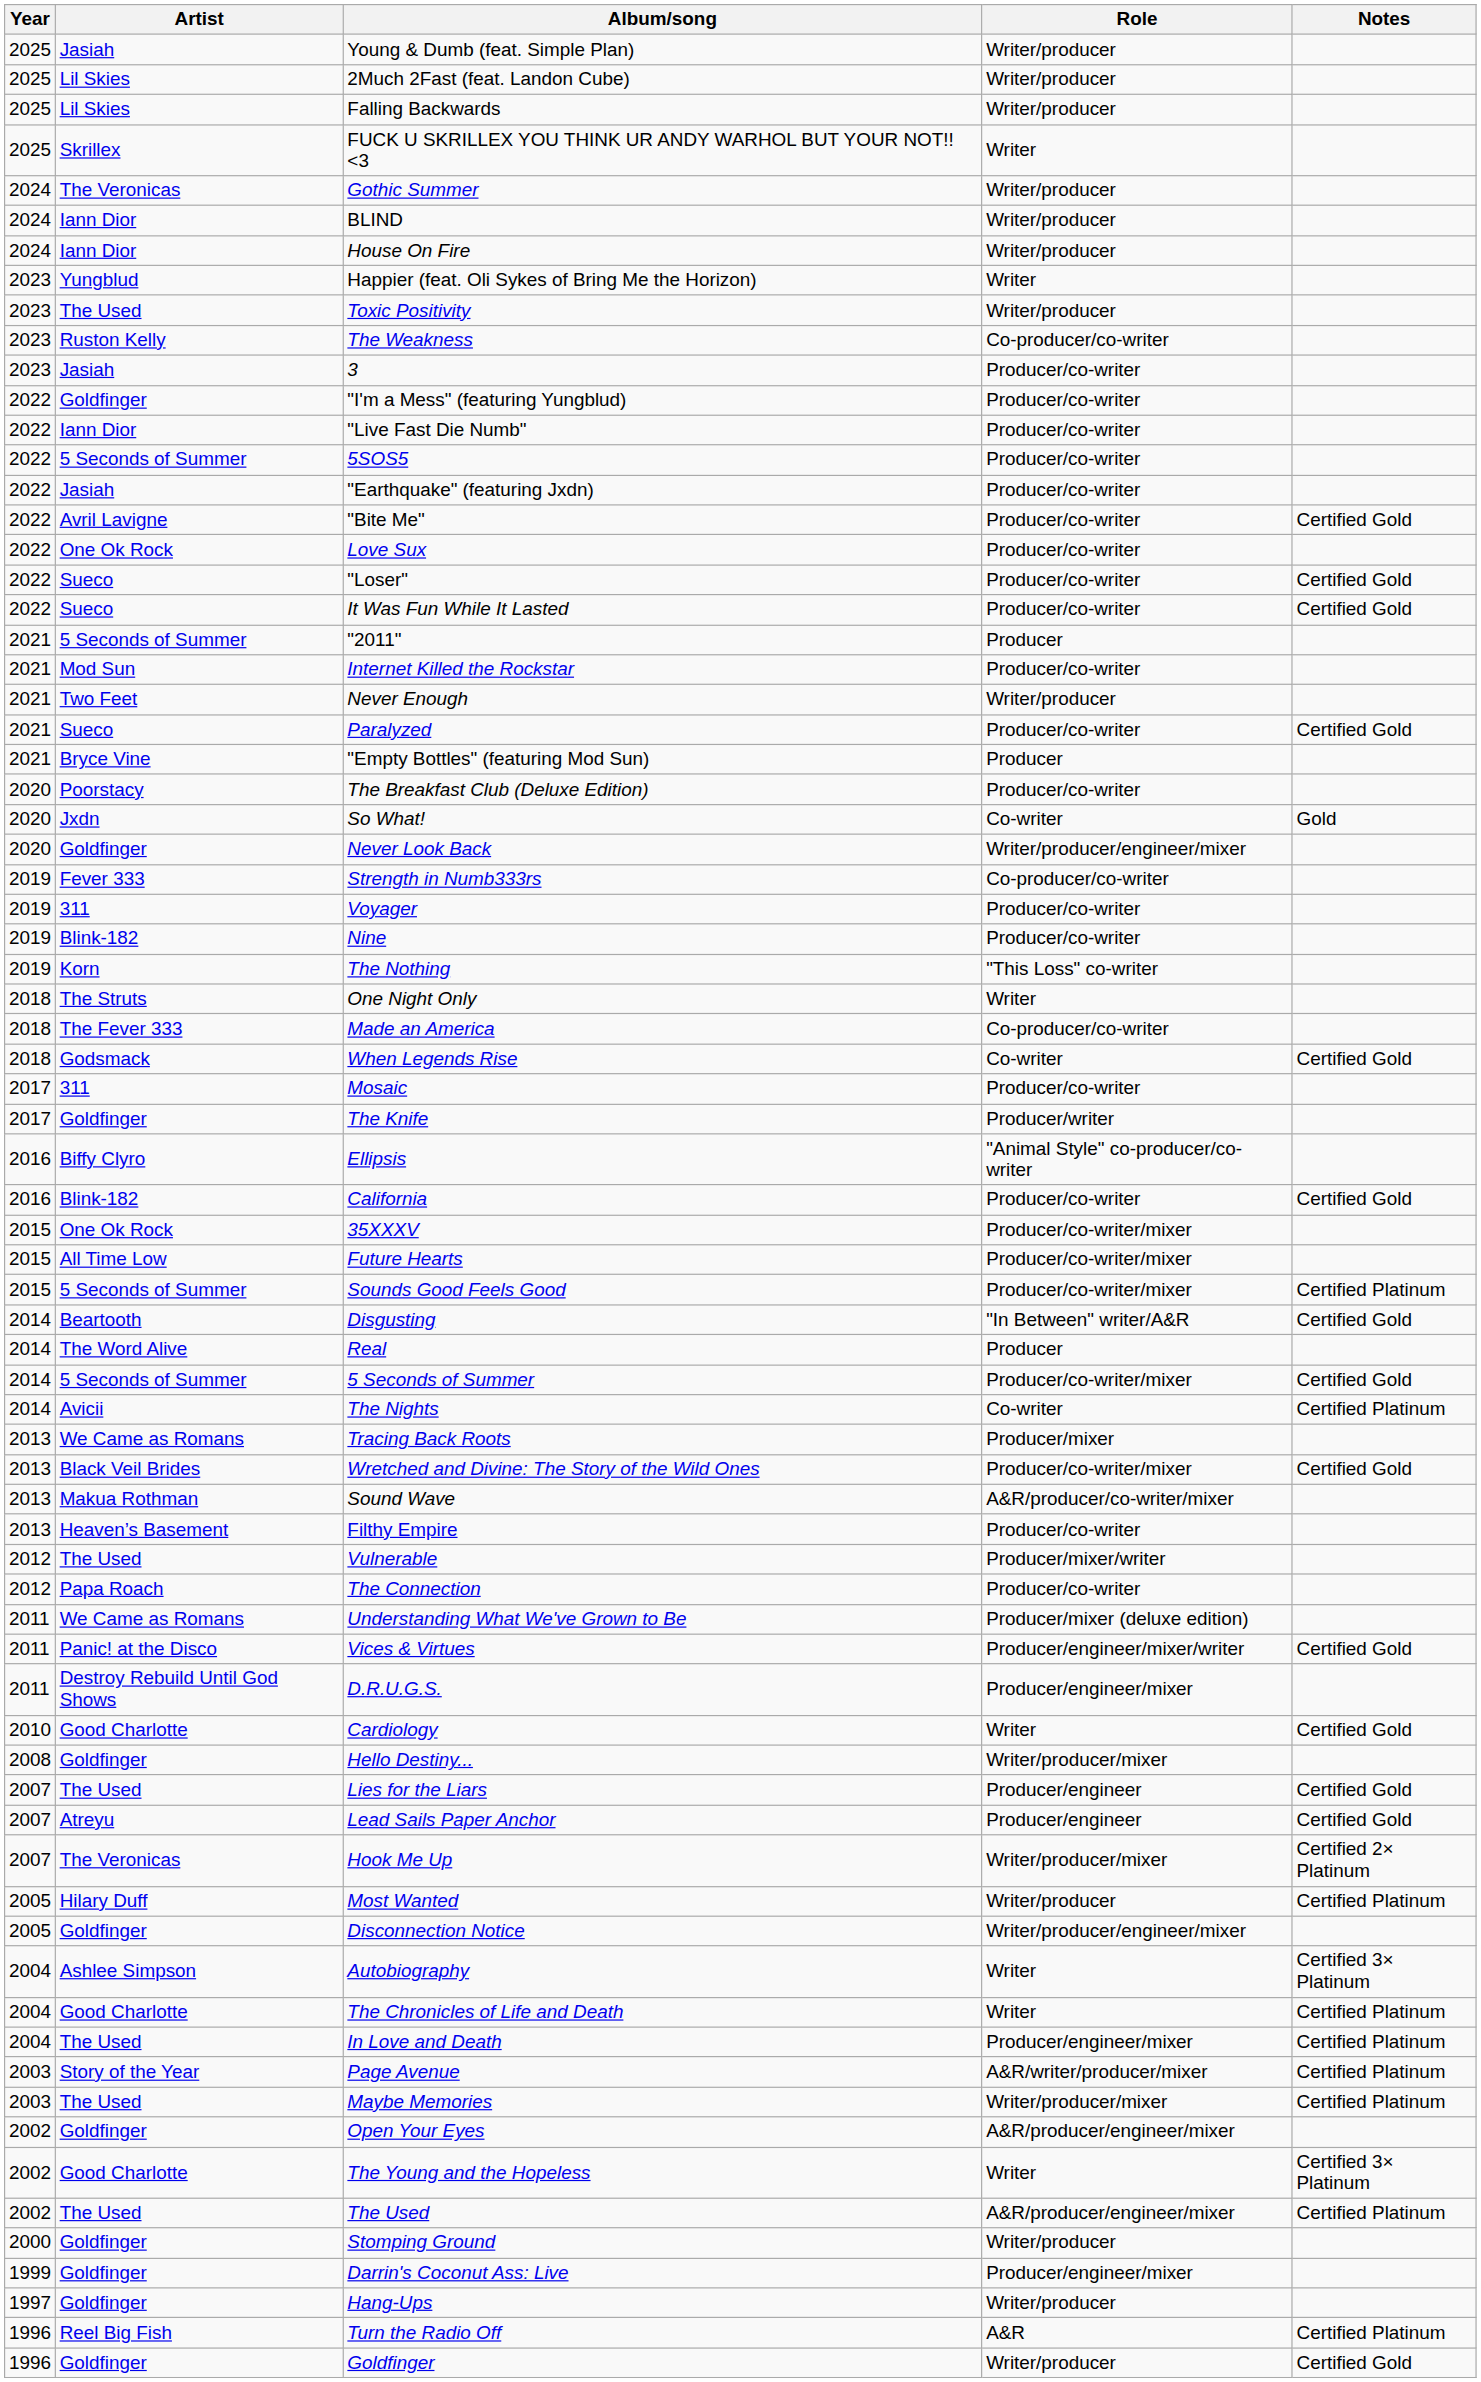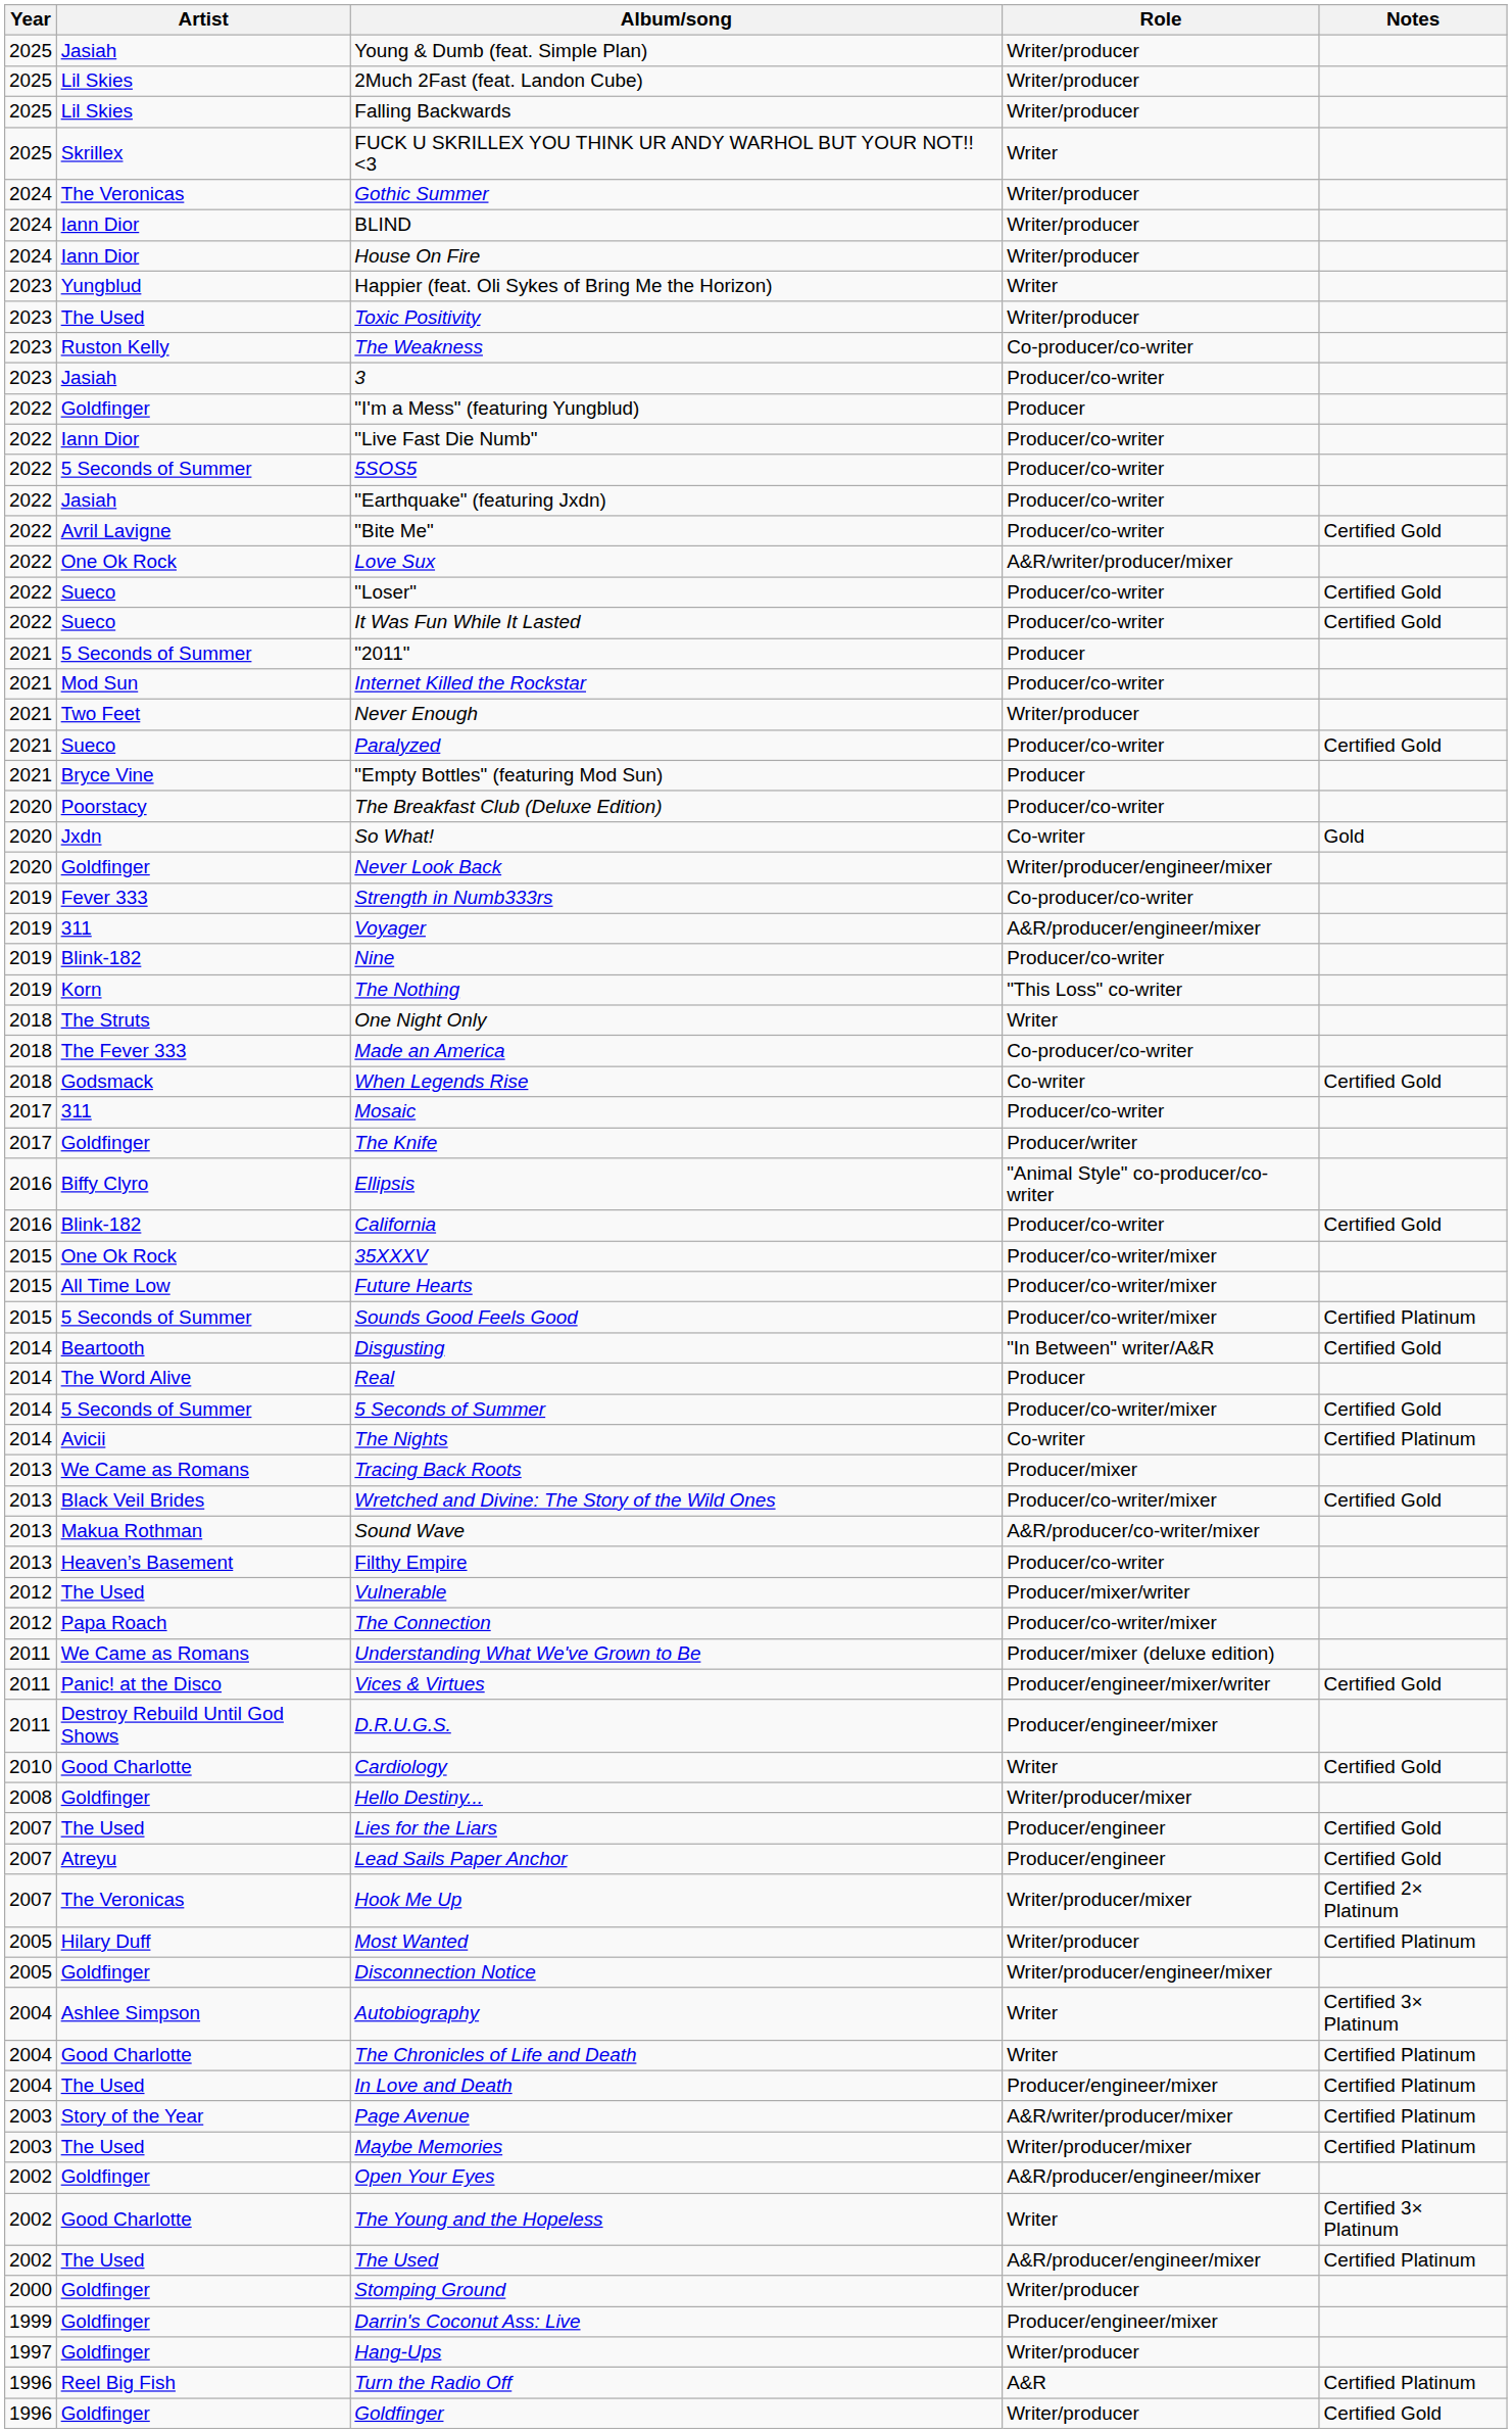"I'm a Mess" (featuring Yungblud) | Role: Producer/co-writer -> Producer
Love Sux | Role: Producer/co-writer -> A&R/writer/producer/mixer
Voyager | Role: Producer/co-writer -> A&R/producer/engineer/mixer
The Connection | Role: Producer/co-writer -> Producer/co-writer/mixer
